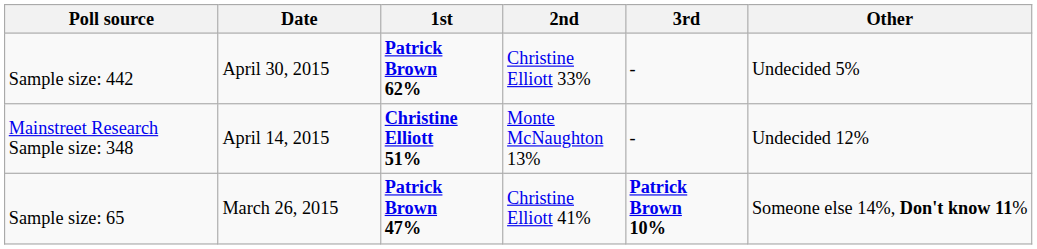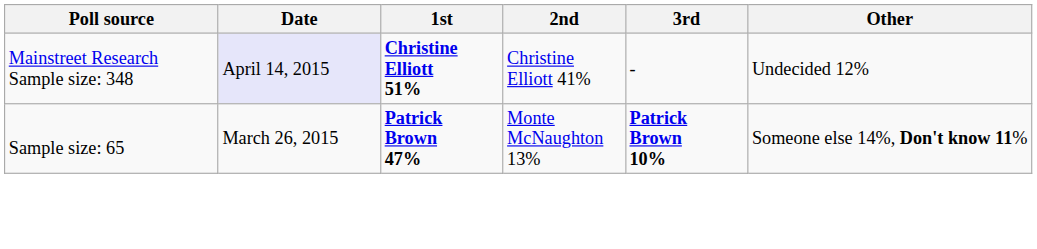- row: Sample size: 442 | April 30, 2015 | Patrick Brown 62% | Christine Elliott 33% | - | Undecided 5%
Mainstreet Research Sample size: 348 | Date: no background -> lavender background
Mainstreet Research Sample size: 348 | 2nd: Monte McNaughton 13% -> Christine Elliott 41%
Sample size: 65 | 2nd: Christine Elliott 41% -> Monte McNaughton 13%
